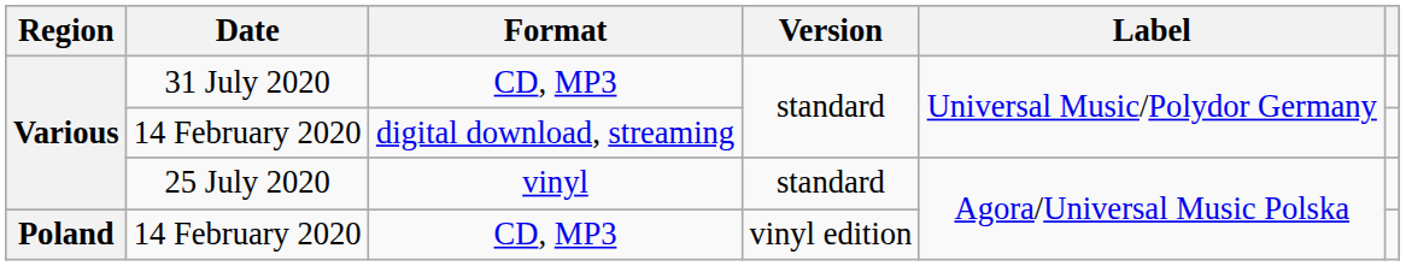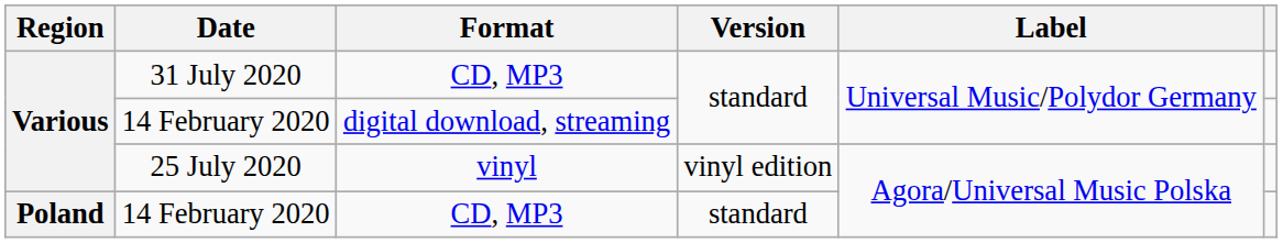25 July 2020 | Version: standard -> vinyl edition
14 February 2020 / CD, MP3 | Version: vinyl edition -> standard
